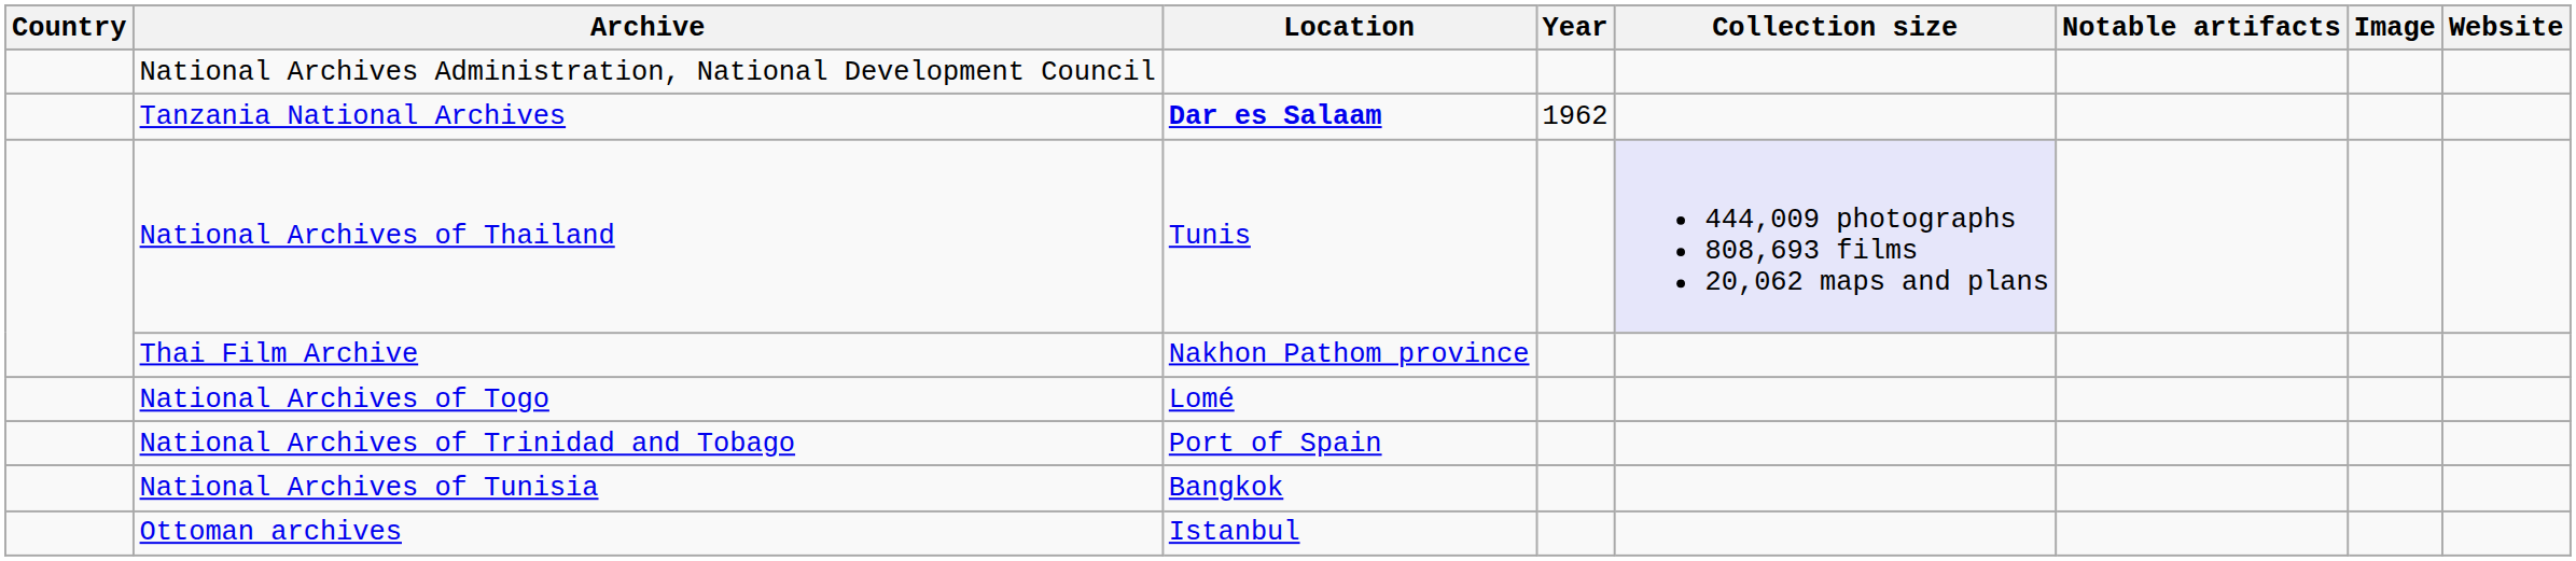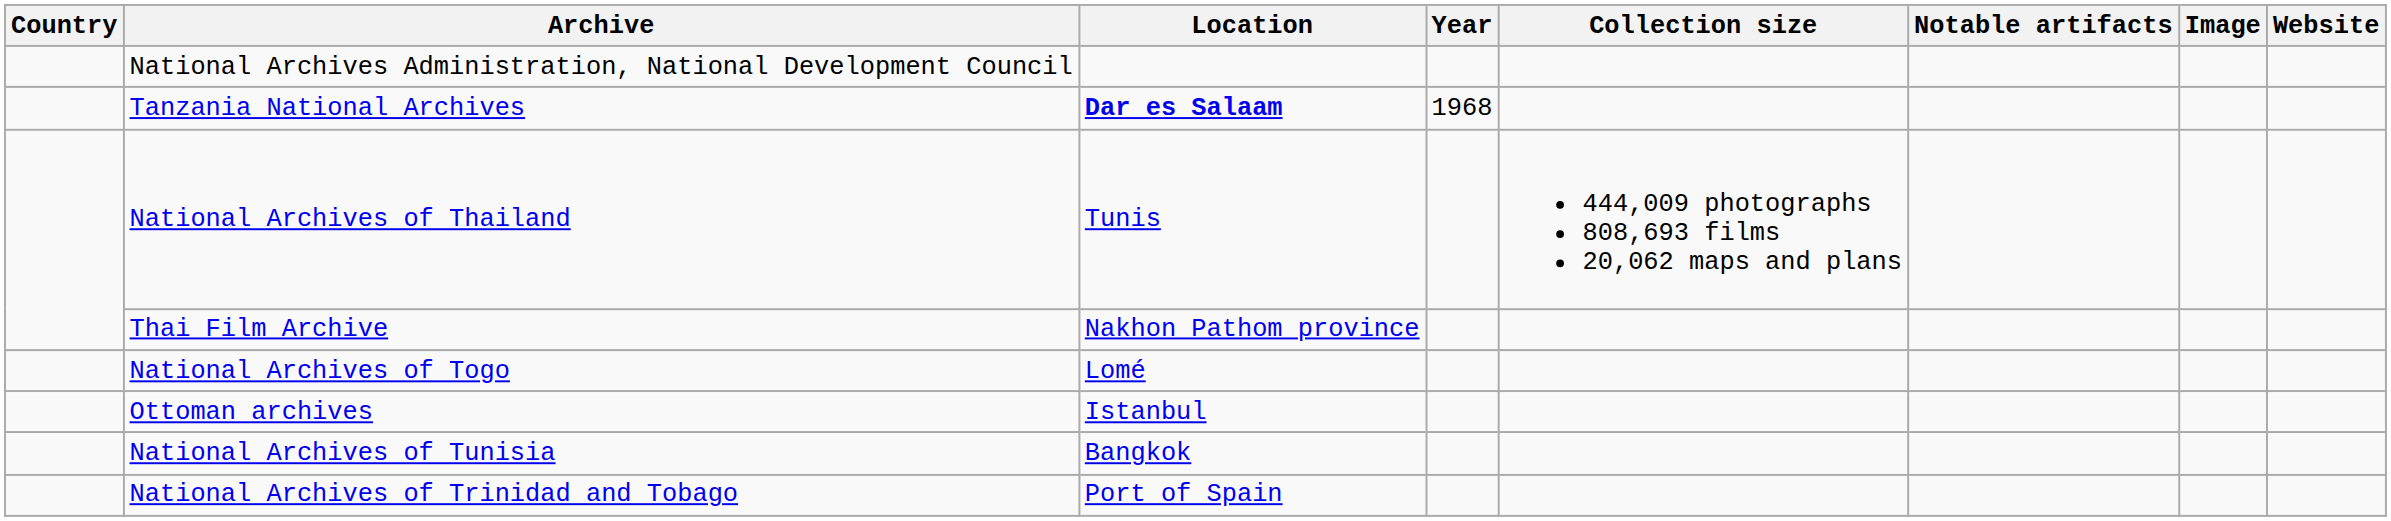Tanzania National Archives | Year: 1962 -> 1968
National Archives of Thailand | Collection size: lavender background -> no background
rows swapped: National Archives of Trinidad and Tobago <-> Ottoman archives
